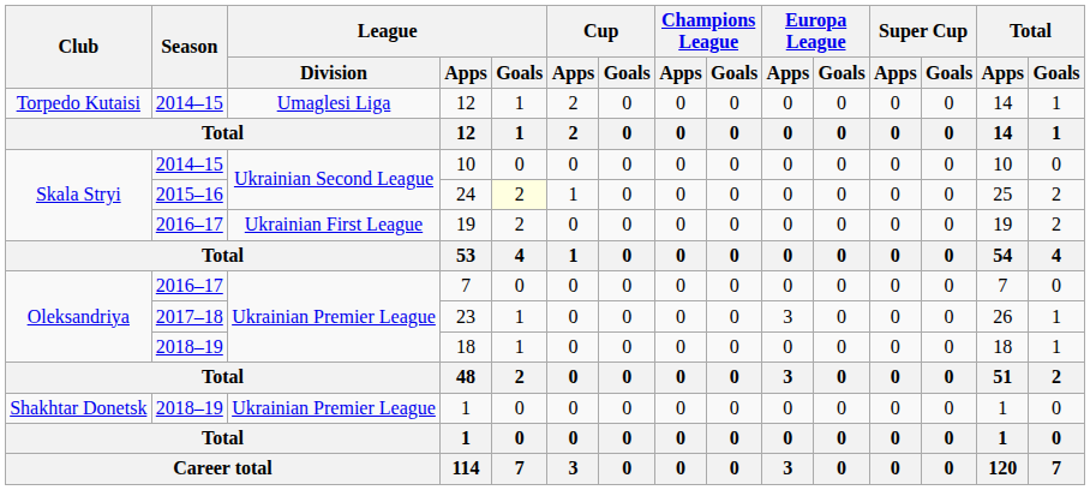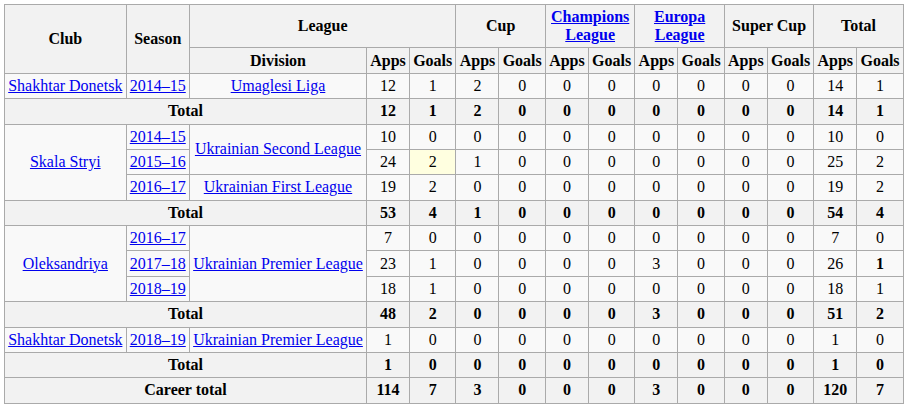2014–15 / 12 | Club: Torpedo Kutaisi -> Shakhtar Donetsk
23 | Total / Goals: normal -> bold
